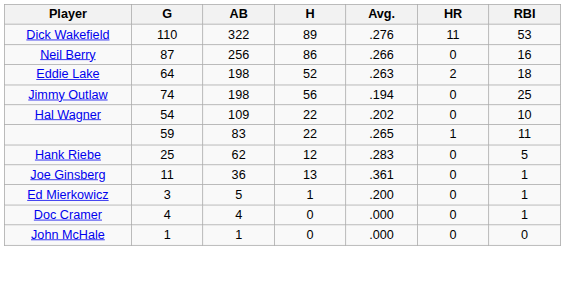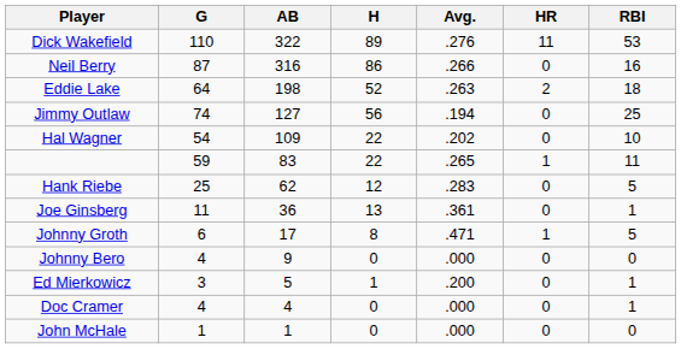Neil Berry | AB: 256 -> 316
Jimmy Outlaw | AB: 198 -> 127
+ row: Johnny Groth | 6 | 17 | 8 | .471 | 1 | 5
+ row: Johnny Bero | 4 | 9 | 0 | .000 | 0 | 0
